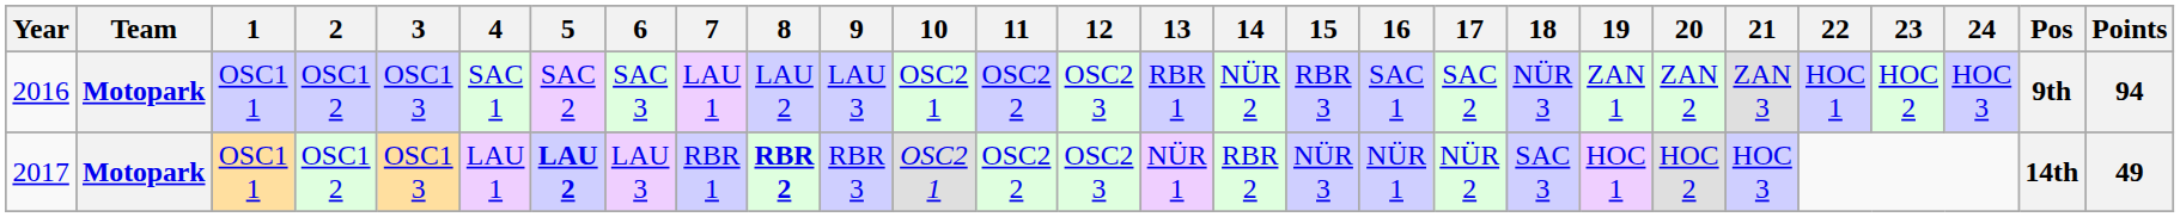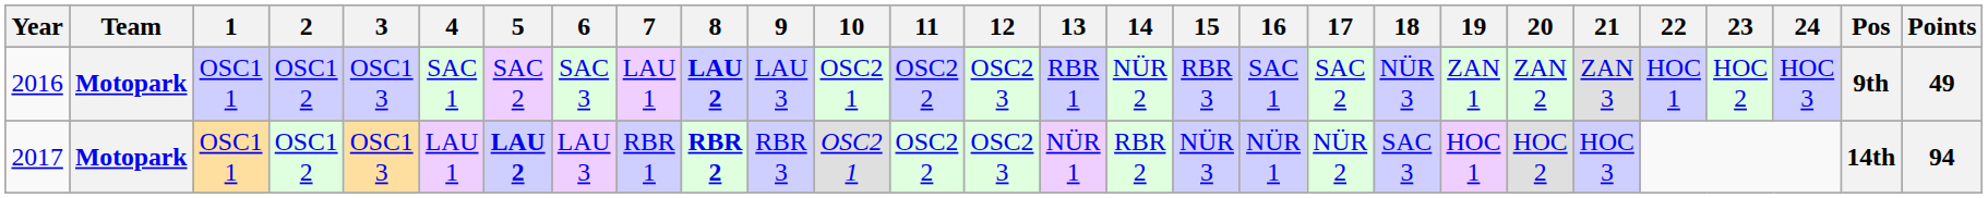2016 | 8: normal -> bold
2016 | Points: 94 -> 49
2017 | Points: 49 -> 94
